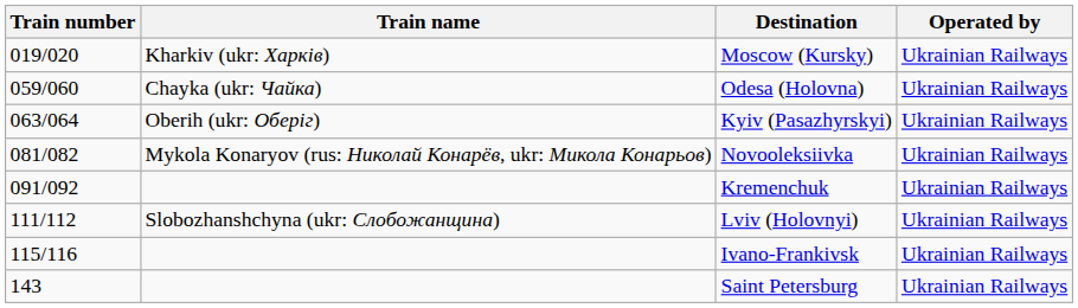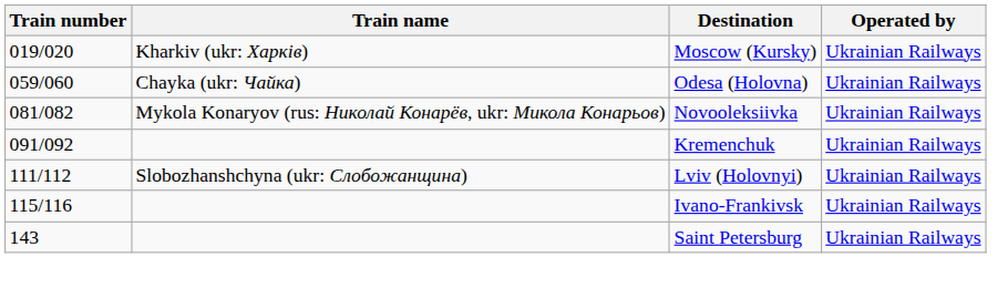- row: 063/064 | Oberih (ukr: Оберіг) | Kyiv (Pasazhyrskyi) | Ukrainian Railways
